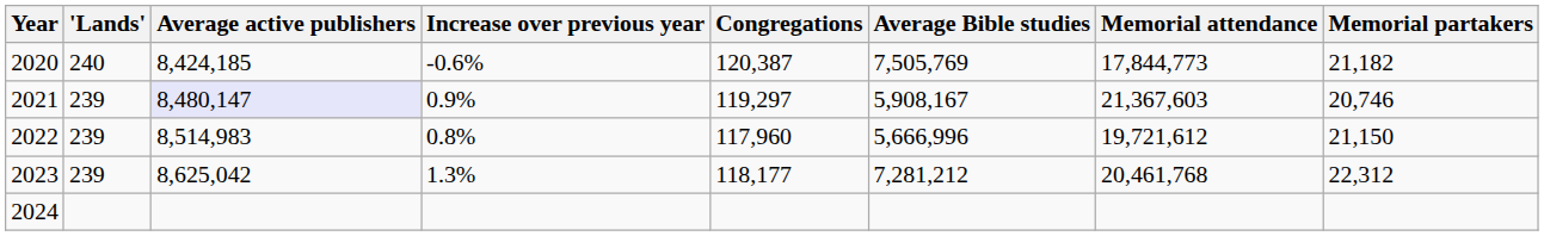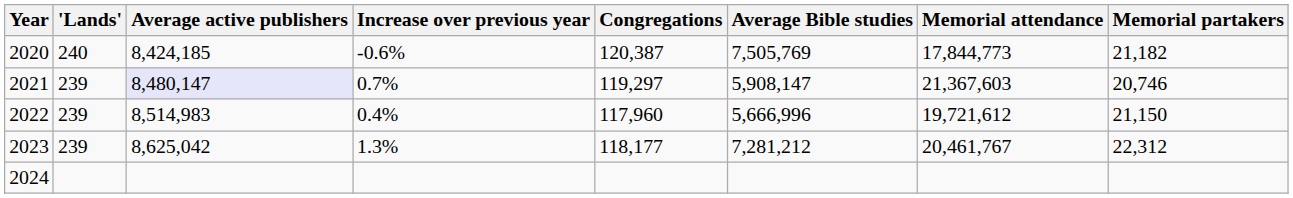2021 | Increase over previous year: 0.9% -> 0.7%
2021 | Average Bible studies: 5,908,167 -> 5,908,147
2022 | Increase over previous year: 0.8% -> 0.4%
2023 | Memorial attendance: 20,461,768 -> 20,461,767
